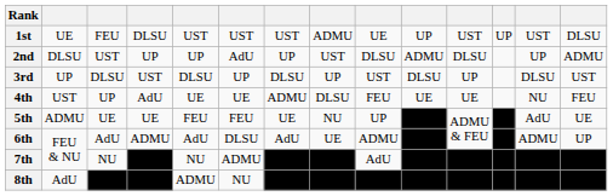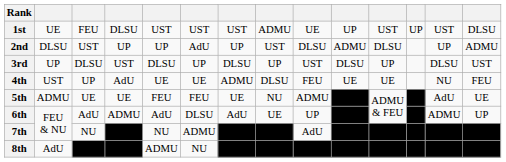5th | column 9: UP -> ADMU
6th | column 9: ADMU -> UP
